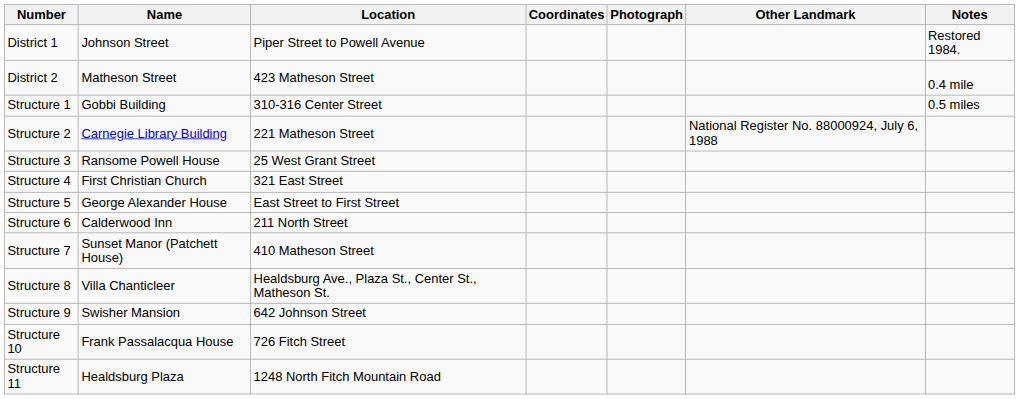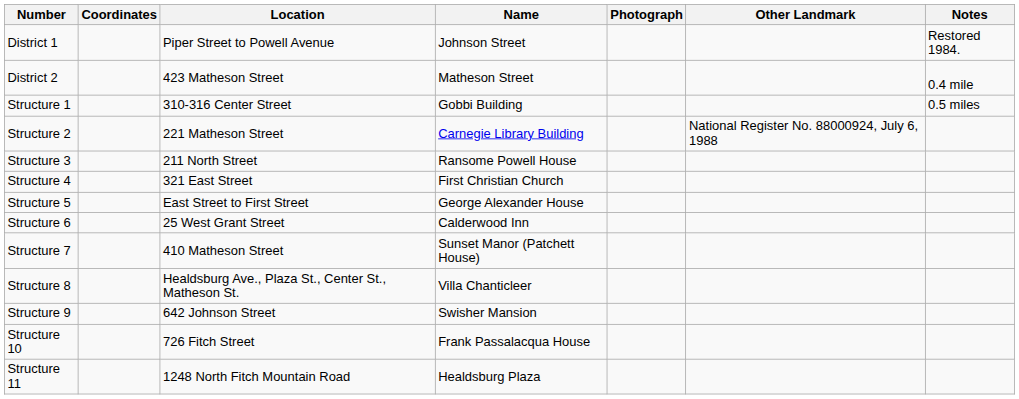columns swapped: Name <-> Coordinates
Structure 3 | Location: 25 West Grant Street -> 211 North Street
Structure 6 | Location: 211 North Street -> 25 West Grant Street
